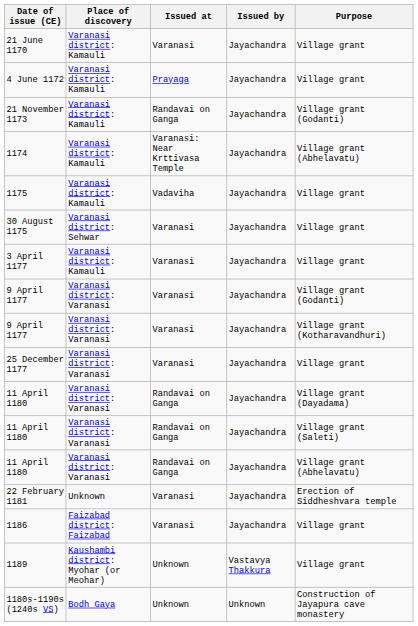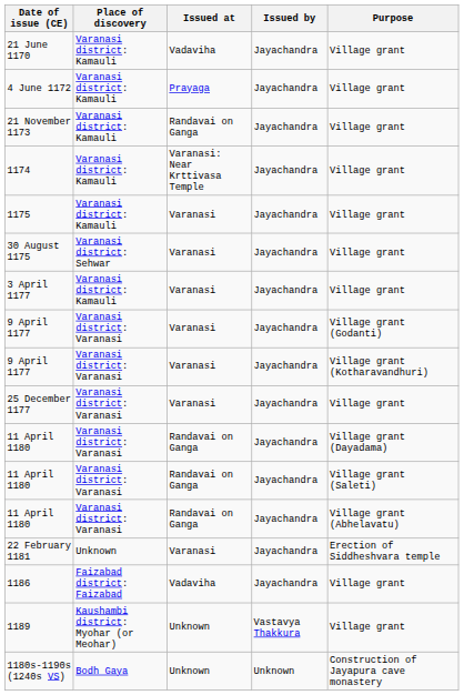21 June 1170 | Issued at: Varanasi -> Vadaviha
21 November 1173 | Purpose: Village grant (Godanti) -> Village grant
1174 | Purpose: Village grant (Abhelavatu) -> Village grant
1175 | Issued at: Vadaviha -> Varanasi
1186 | Issued at: Varanasi -> Vadaviha
